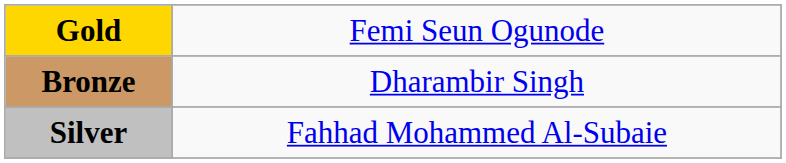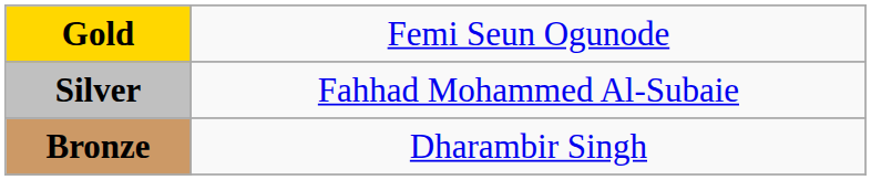rows swapped: Silver <-> Bronze
